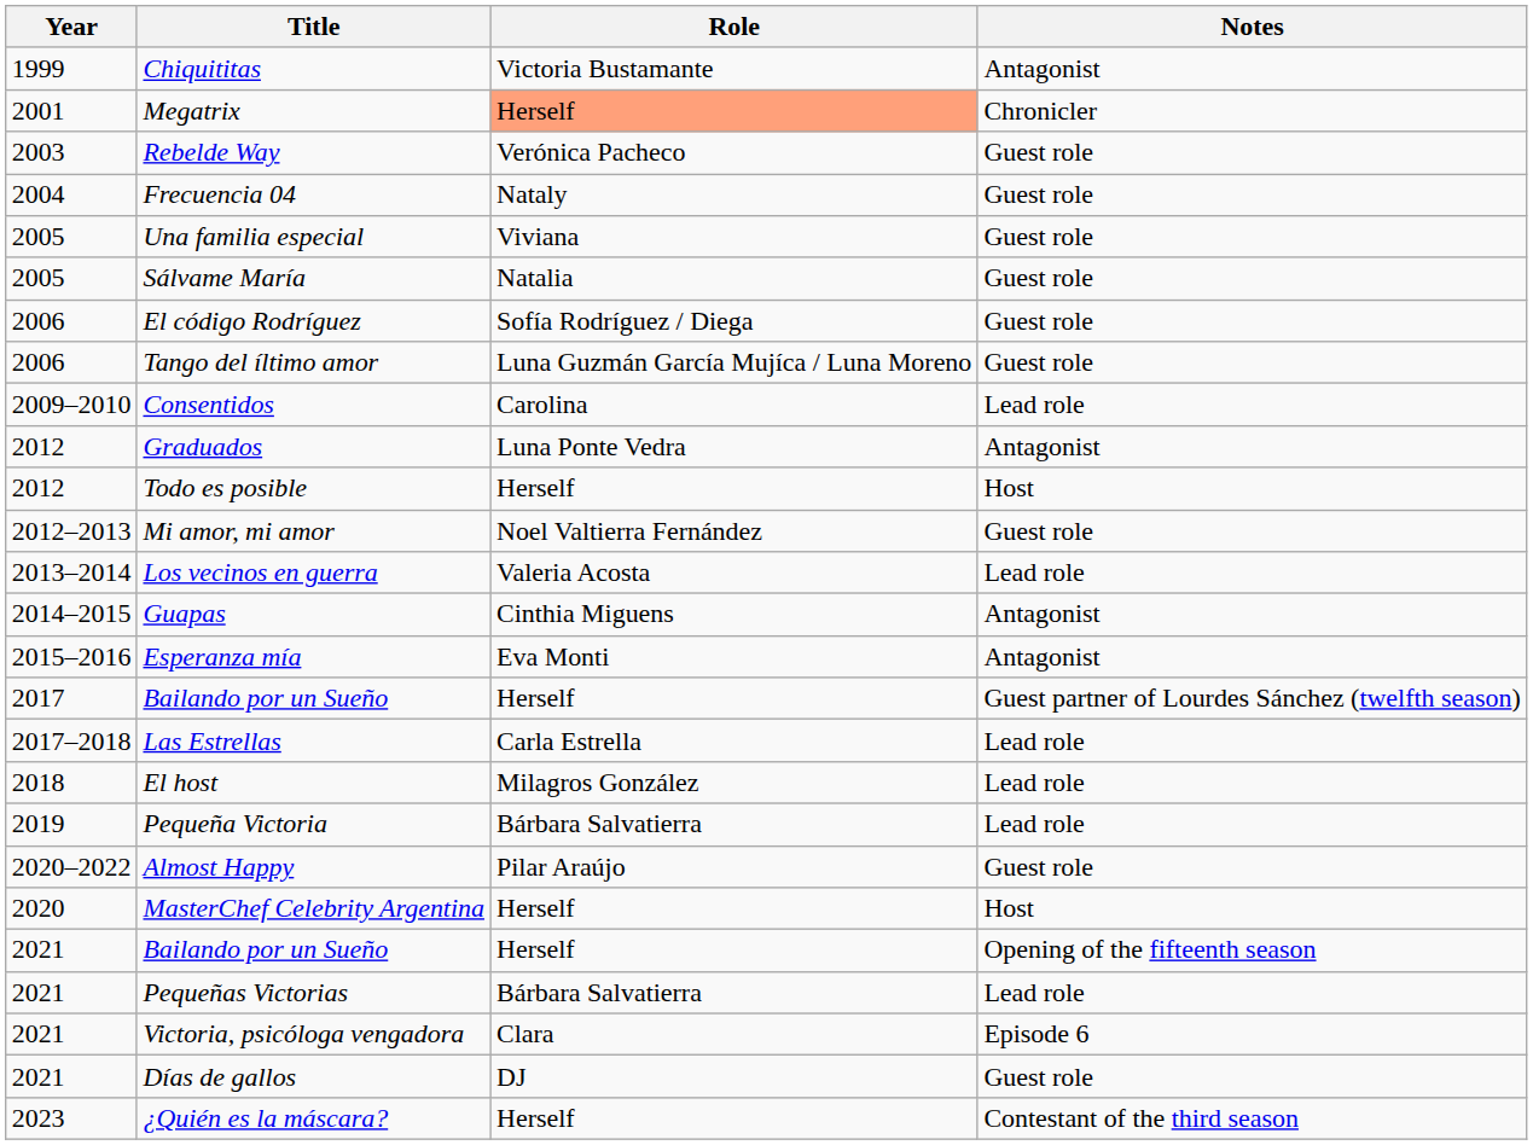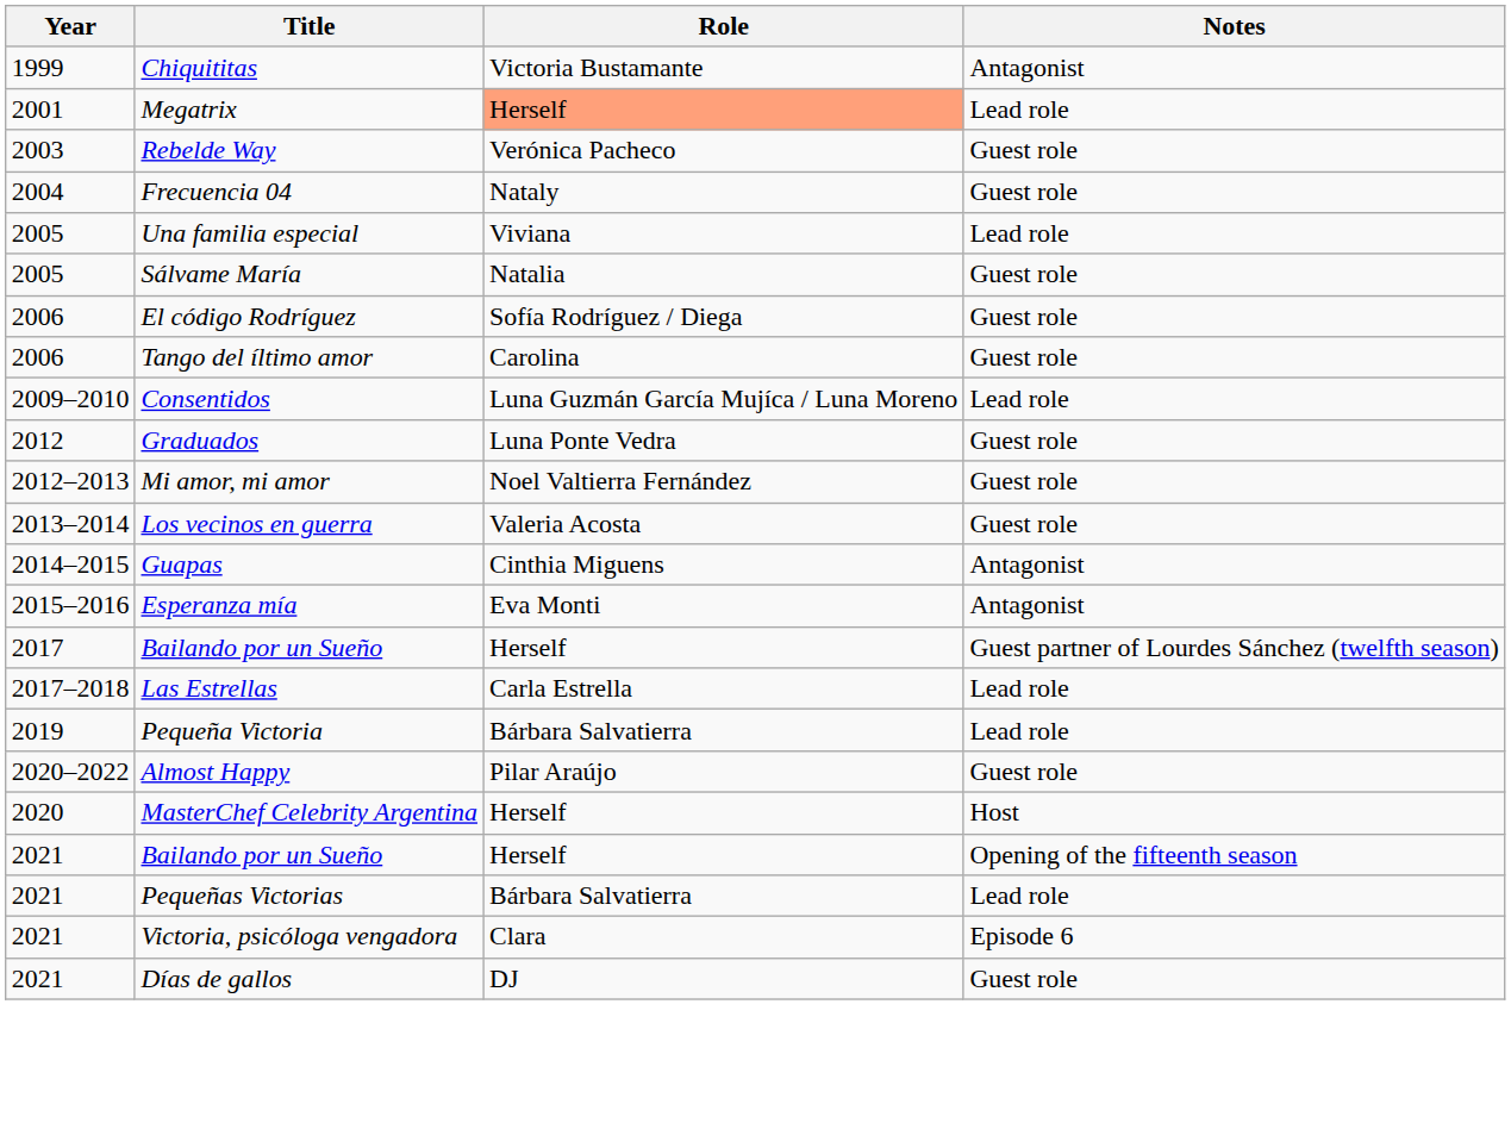Megatrix | Notes: Chronicler -> Lead role
Una familia especial | Notes: Guest role -> Lead role
Tango del íltimo amor | Role: Luna Guzmán García Mujíca / Luna Moreno -> Carolina
Consentidos | Role: Carolina -> Luna Guzmán García Mujíca / Luna Moreno
Graduados | Notes: Antagonist -> Guest role
- row: 2012 | Todo es posible | Herself | Host
Los vecinos en guerra | Notes: Lead role -> Guest role
- row: 2018 | El host | Milagros González | Lead role
- row: 2023 | ¿Quién es la máscara? | Herself | Contestant of the third season
